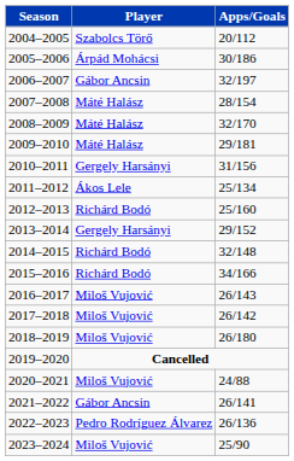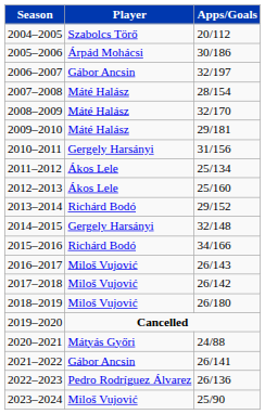2012–2013 | Player: Richárd Bodó -> Ákos Lele
2013–2014 | Player: Gergely Harsányi -> Richárd Bodó
2014–2015 | Player: Richárd Bodó -> Gergely Harsányi
2020–2021 | Player: Miloš Vujović -> Mátyás Győri
